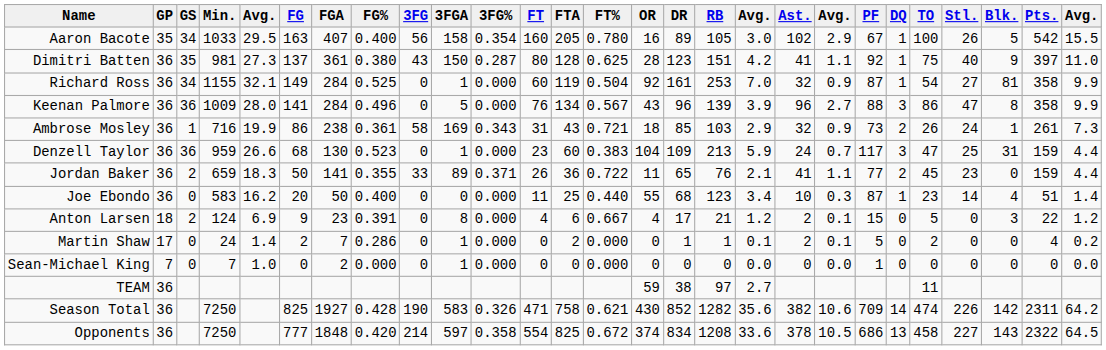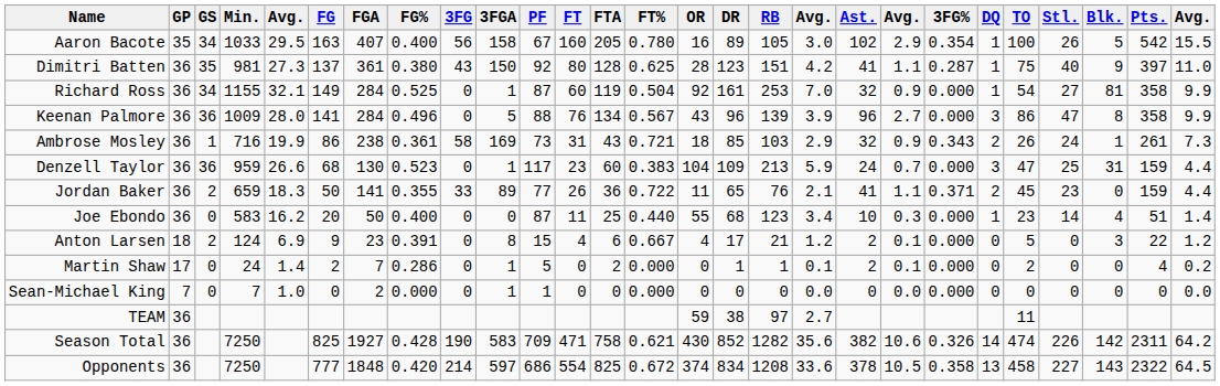columns swapped: 3FG% <-> PF
